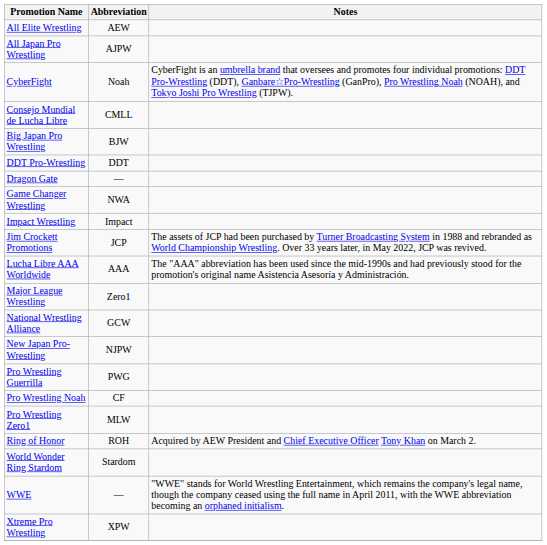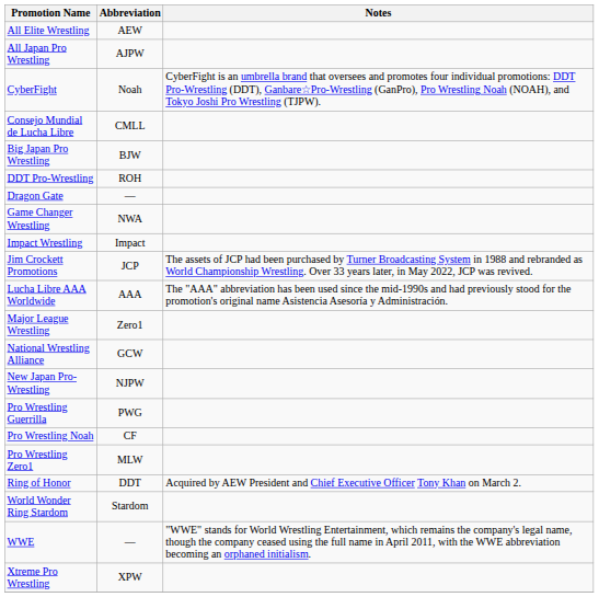DDT Pro-Wrestling | Abbreviation: DDT -> ROH
Ring of Honor | Abbreviation: ROH -> DDT
